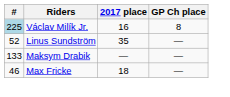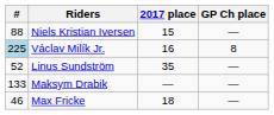+ row: 88 | Niels Kristian Iversen | 15 | —
